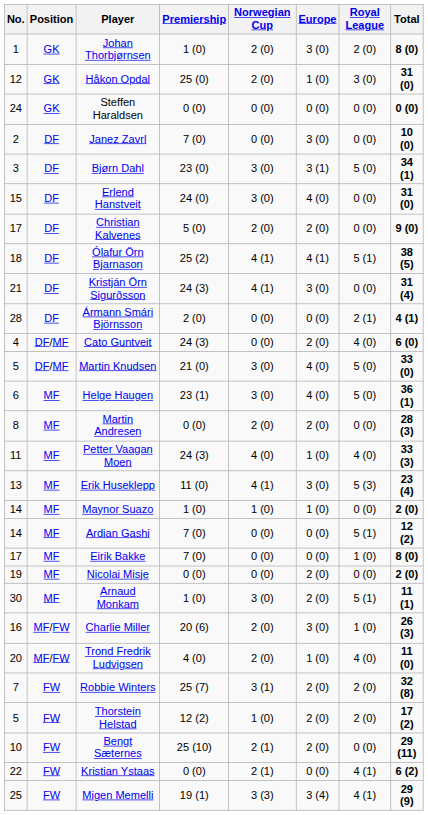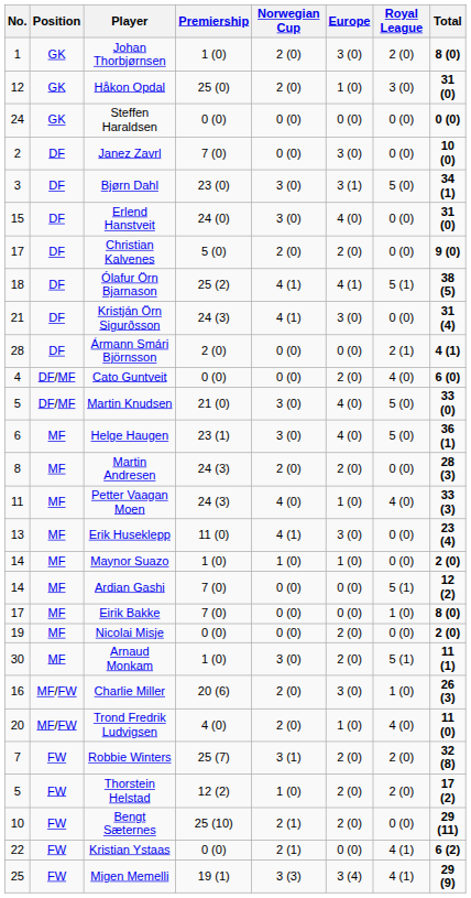Cato Guntveit | Premiership: 24 (3) -> 0 (0)
Martin Andresen | Premiership: 0 (0) -> 24 (3)
Erik Huseklepp | Royal League: 5 (3) -> 0 (0)
